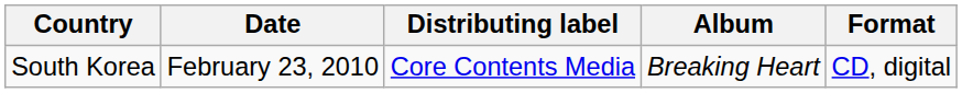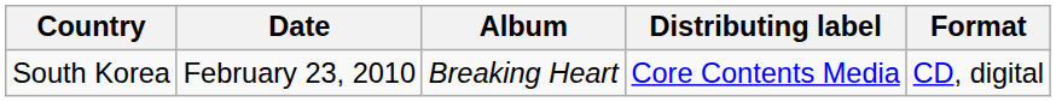columns swapped: Album <-> Distributing label
